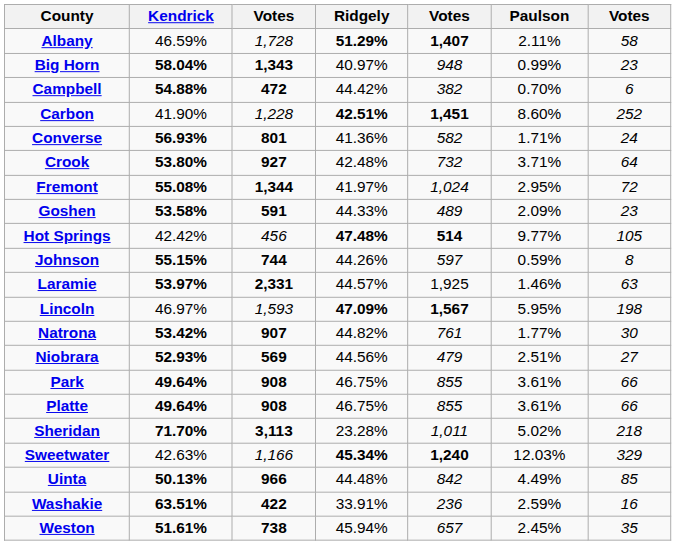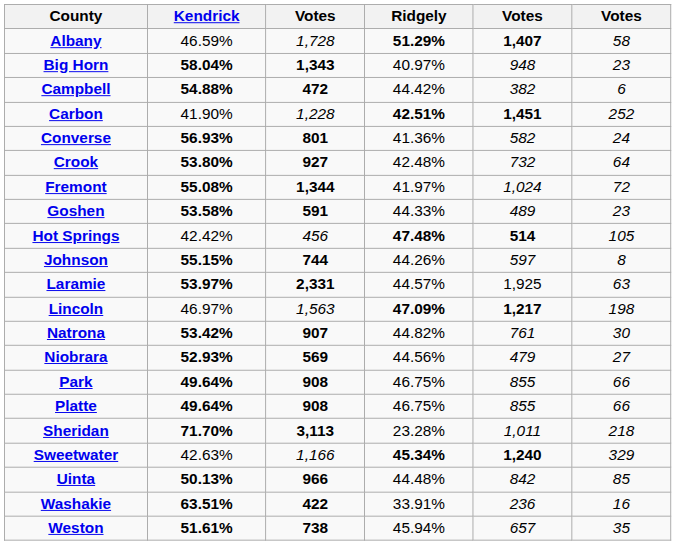- column: Paulson | 2.11% | 0.99% | 0.70% | 8.60% | 1.71% | 3.71% | 2.95% | 2.09% | 9.77% | 0.59% | 1.46% | 5.95% | 1.77% | 2.51% | 3.61% | 3.61% | 5.02% | 12.03% | 4.49% | 2.59% | 2.45%
Lincoln | column 3: 1,593 -> 1,563
Lincoln | column 5: 1,567 -> 1,217
